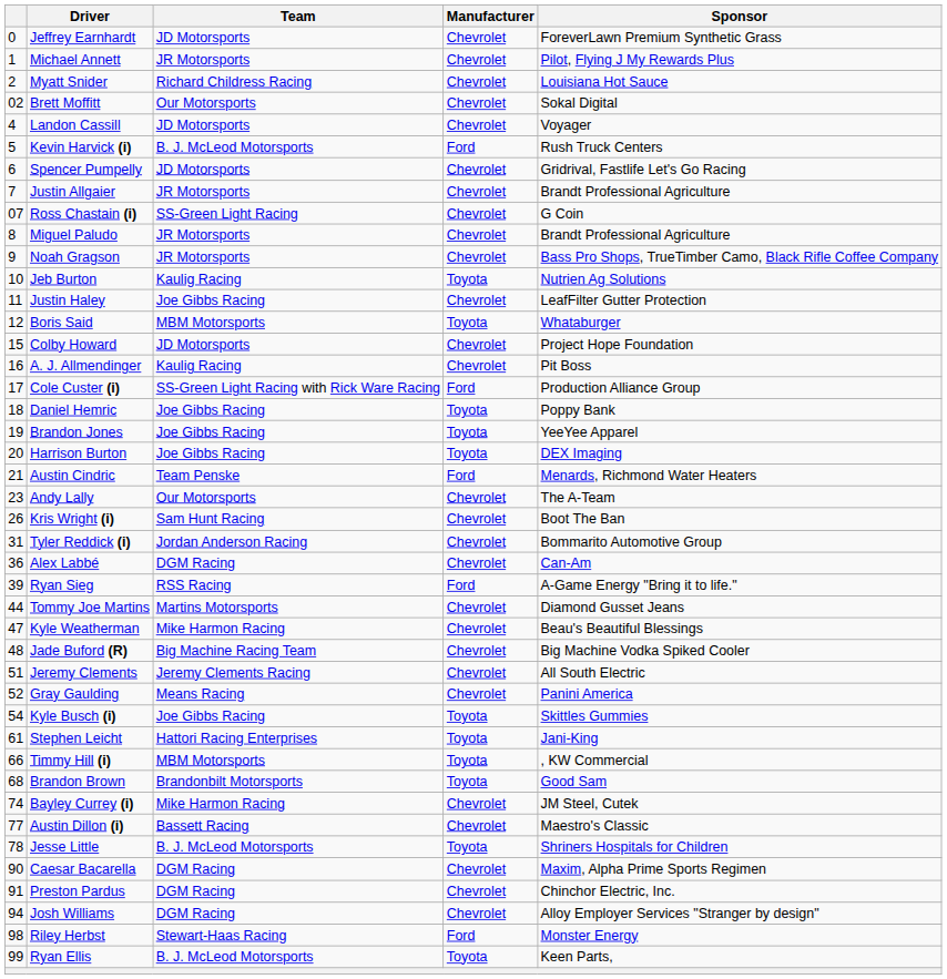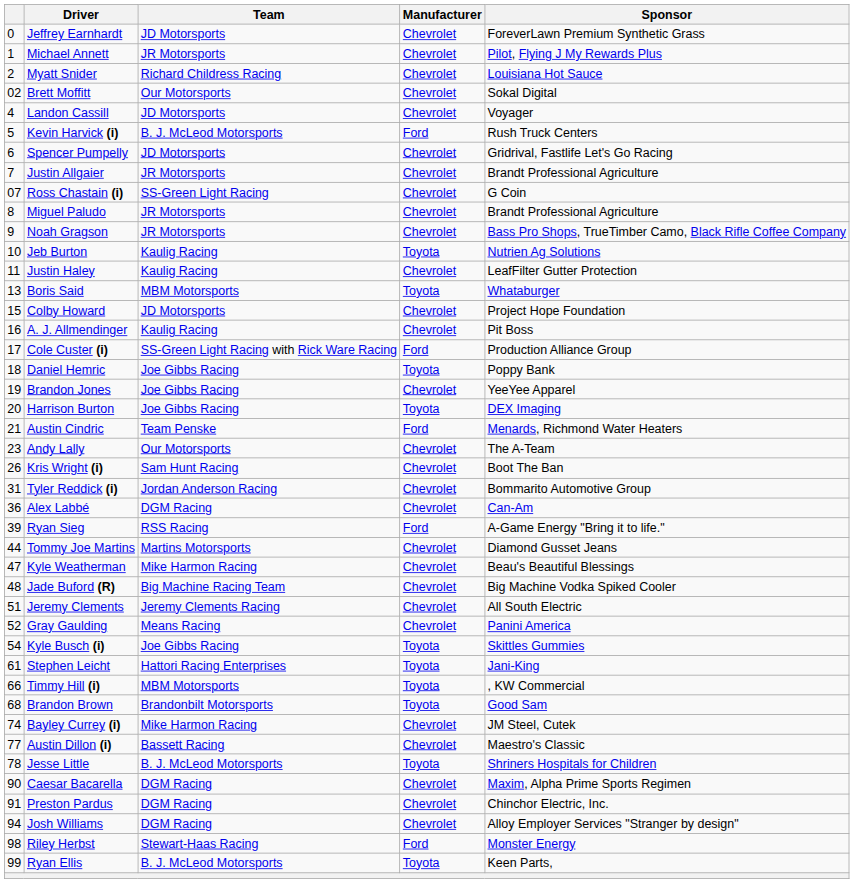Justin Haley | Team: Joe Gibbs Racing -> Kaulig Racing
Boris Said | column 1: 12 -> 13
Brandon Jones | Manufacturer: Toyota -> Chevrolet
